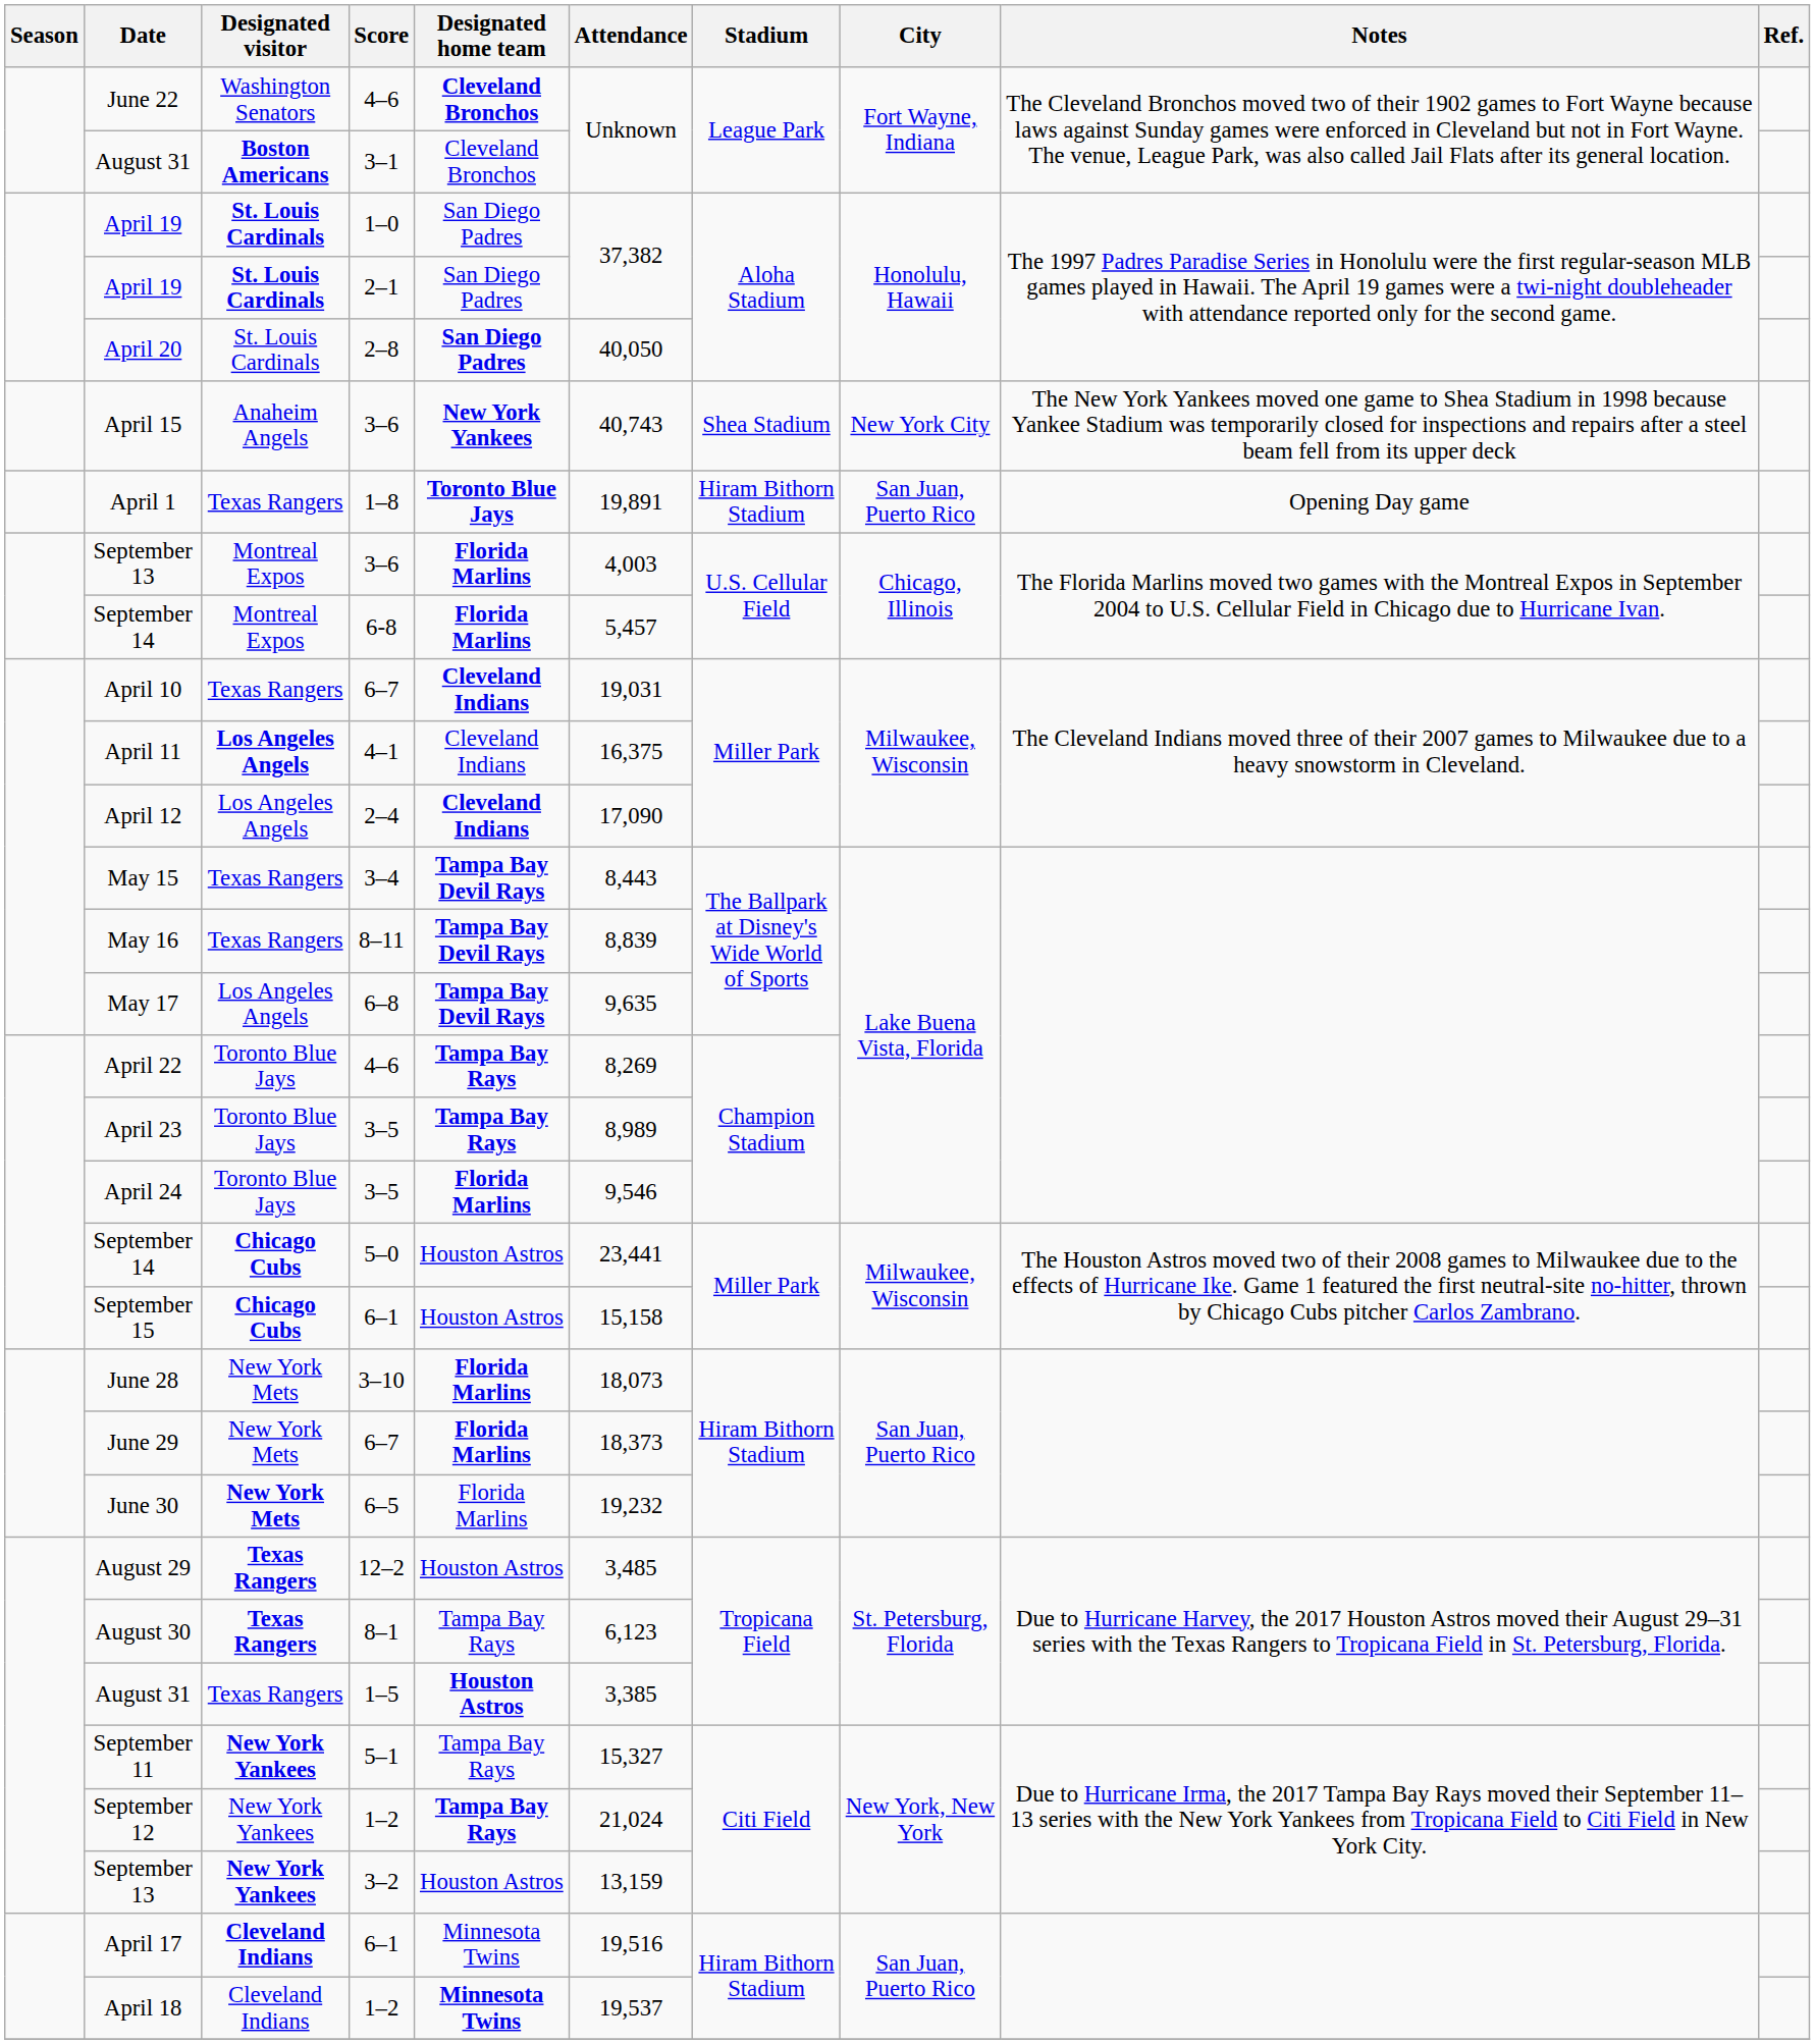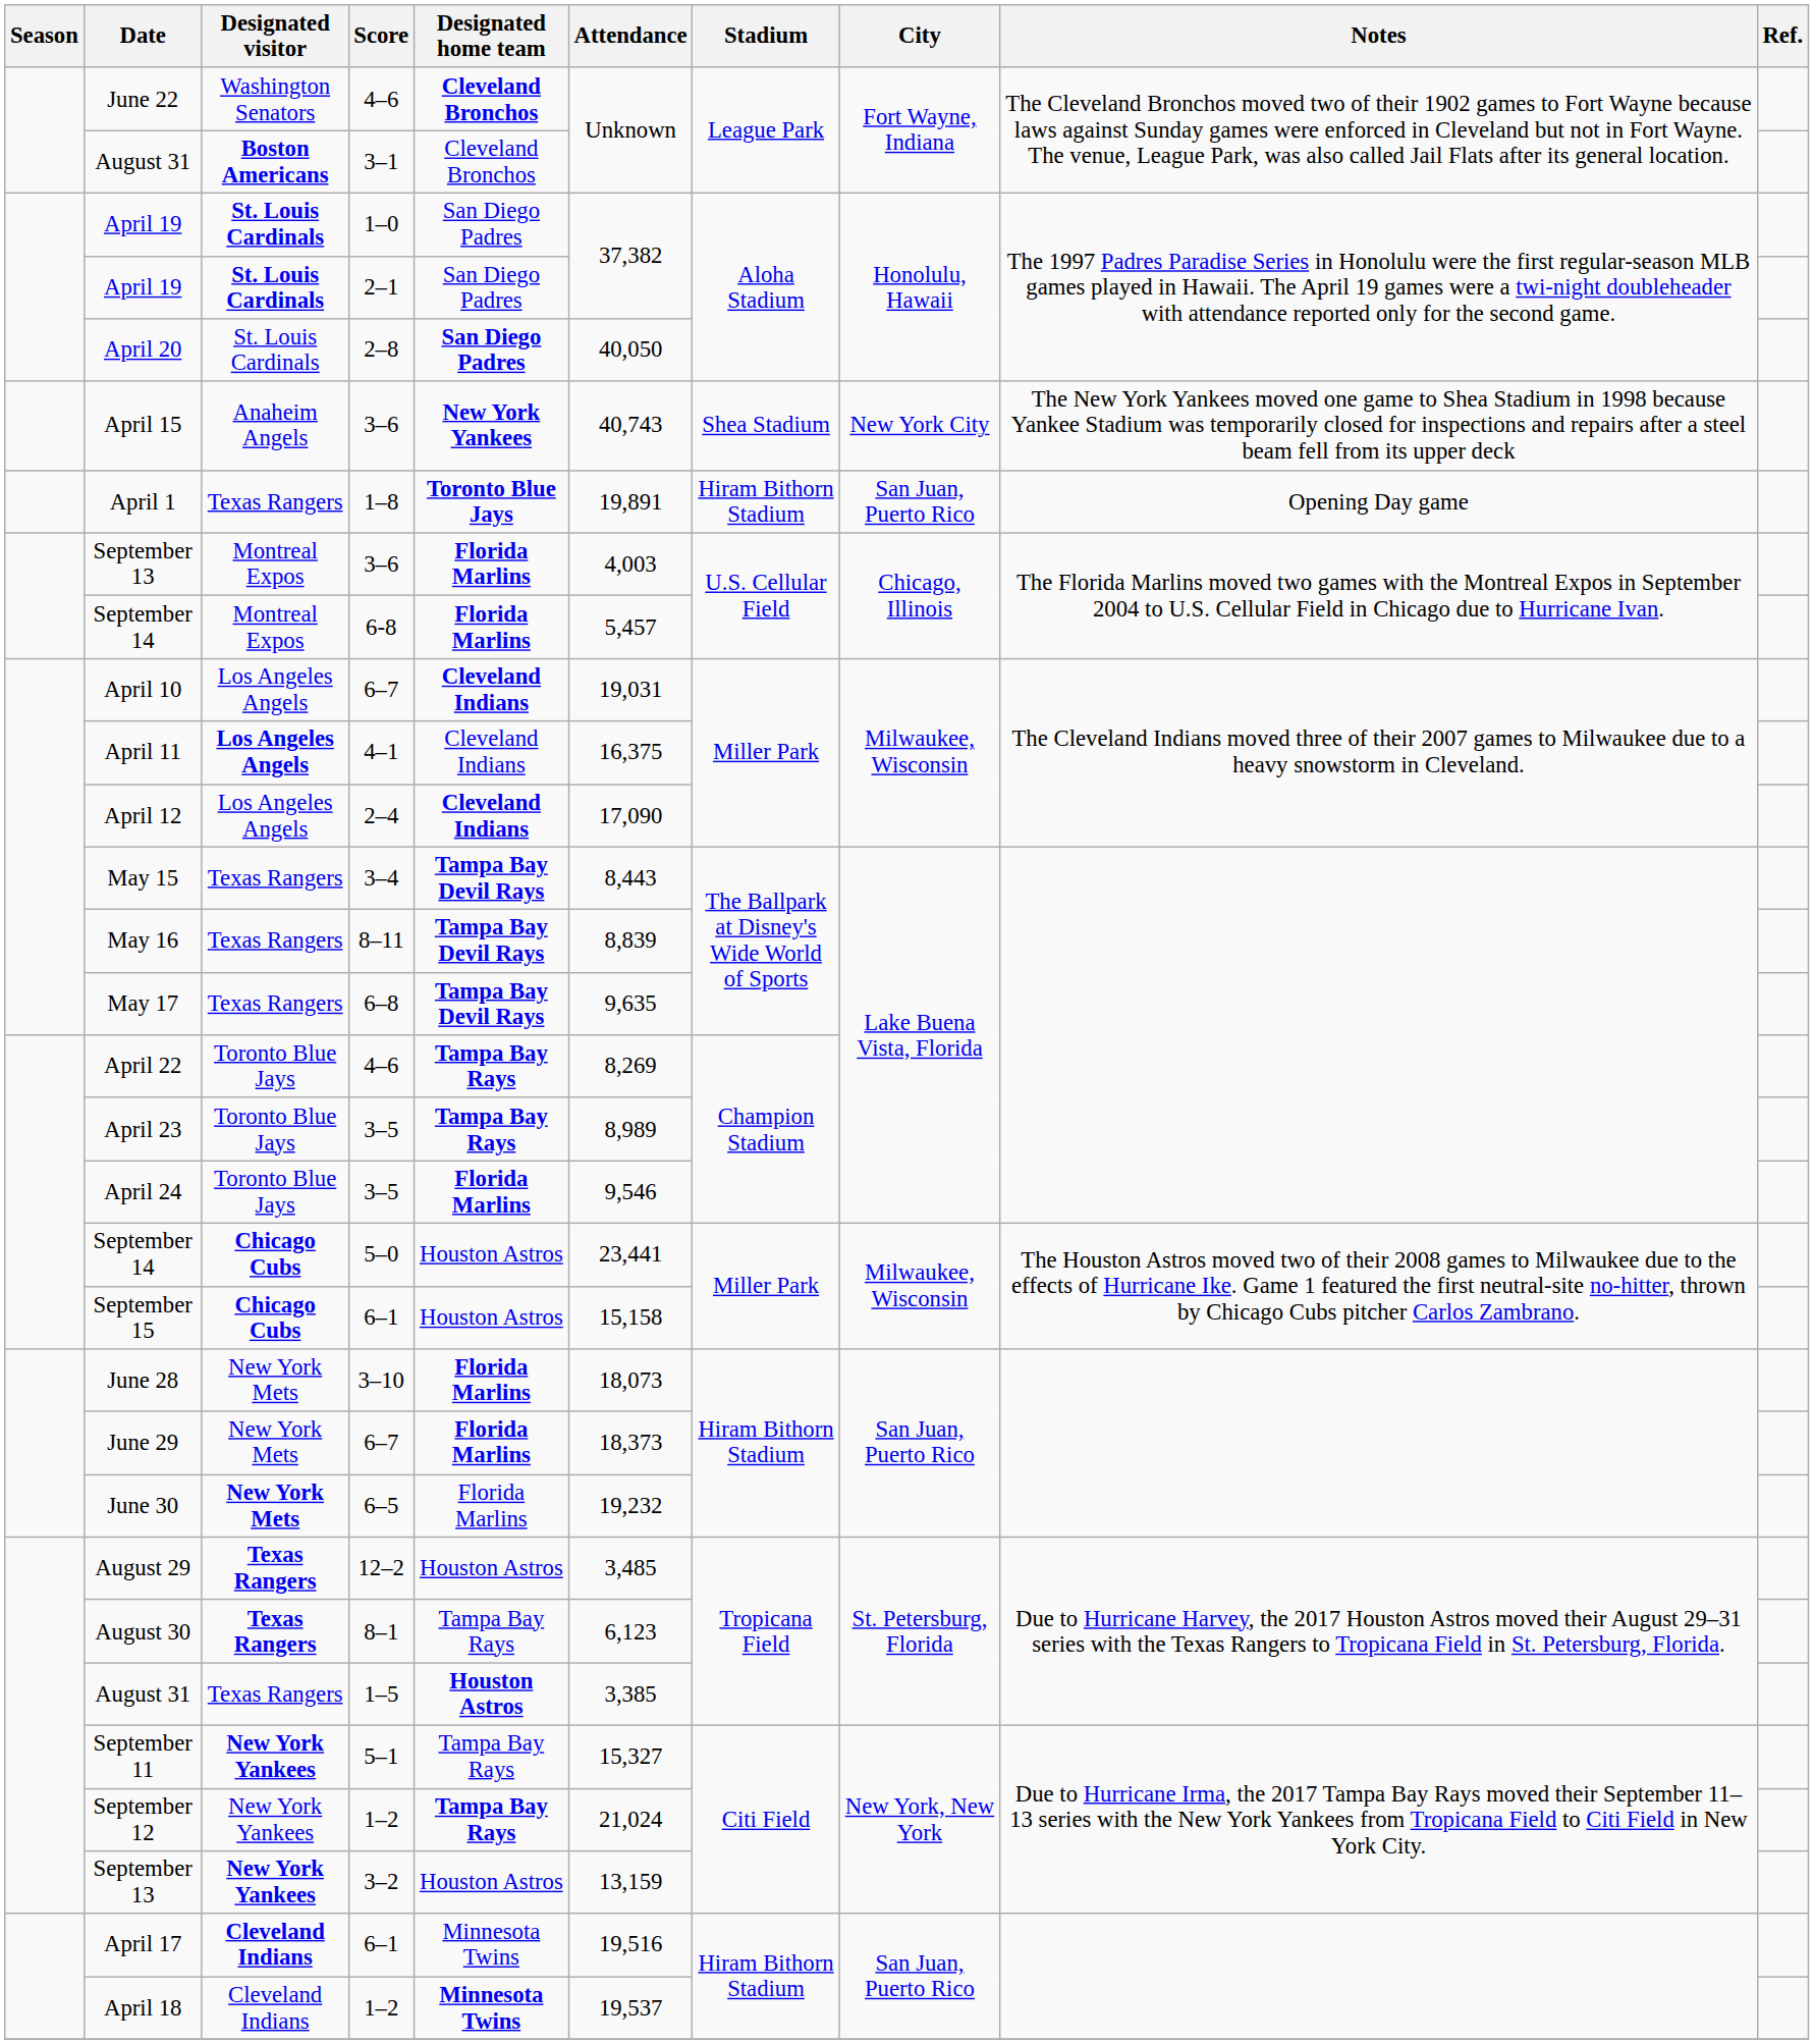April 10 | Designated visitor: Texas Rangers -> Los Angeles Angels
May 17 | Designated visitor: Los Angeles Angels -> Texas Rangers
